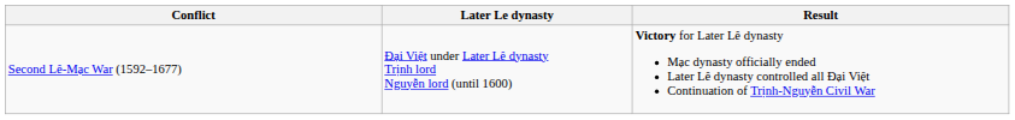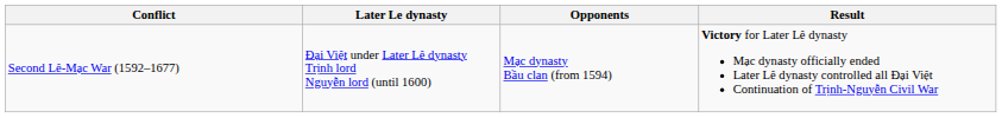+ column: Opponents | Mạc dynasty Bầu clan (from 1594)
